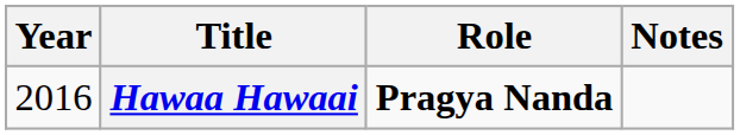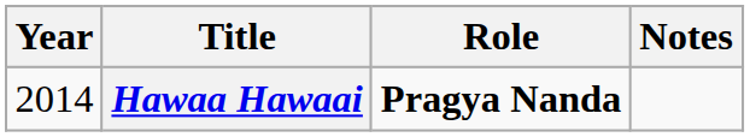Hawaa Hawaai | Year: 2016 -> 2014
